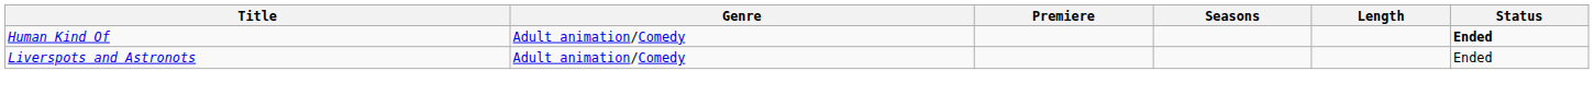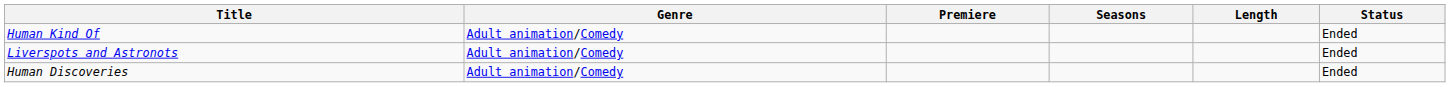Human Kind Of | Status: bold -> normal
+ row: Human Discoveries | Adult animation/Comedy | Ended
